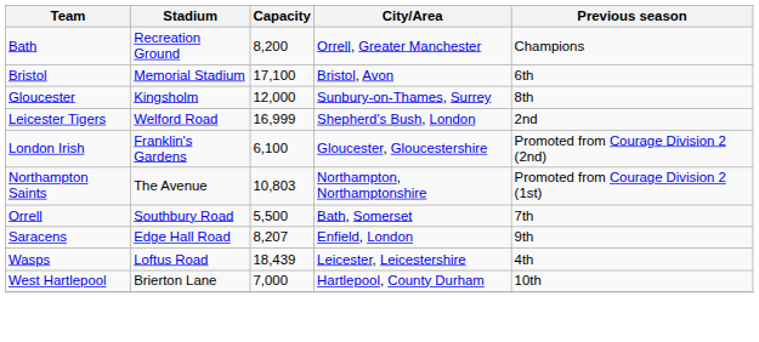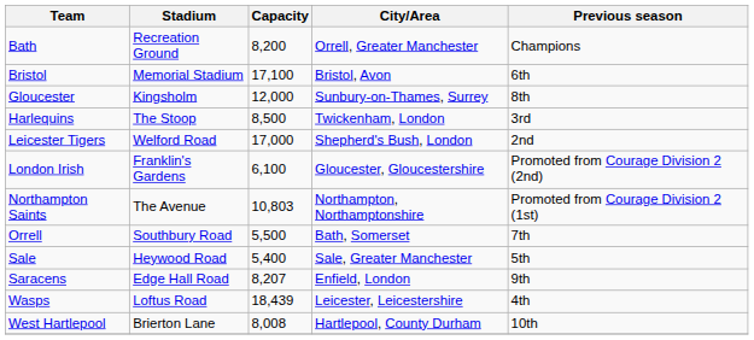+ row: Harlequins | The Stoop | 8,500 | Twickenham, London | 3rd
Leicester Tigers | Capacity: 16,999 -> 17,000
+ row: Sale | Heywood Road | 5,400 | Sale, Greater Manchester | 5th
West Hartlepool | Capacity: 7,000 -> 8,008
